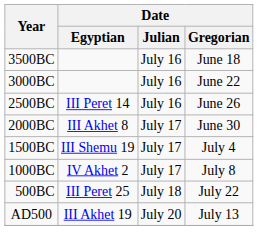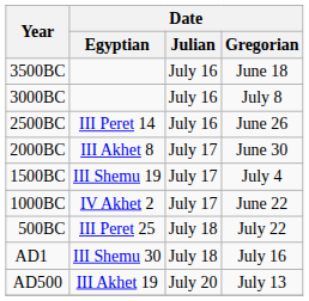3000BC | Date / Gregorian: June 22 -> July 8
1000BC | Date / Gregorian: July 8 -> June 22
+ row: AD1 | III Shemu 30 | July 18 | July 16
